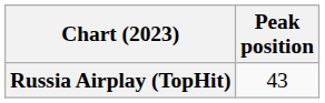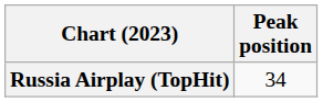Russia Airplay (TopHit) | Peak position: 43 -> 34
